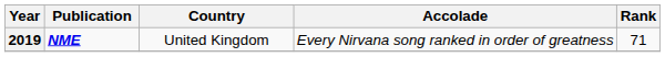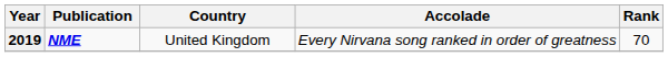2019 | Rank: 71 -> 70
